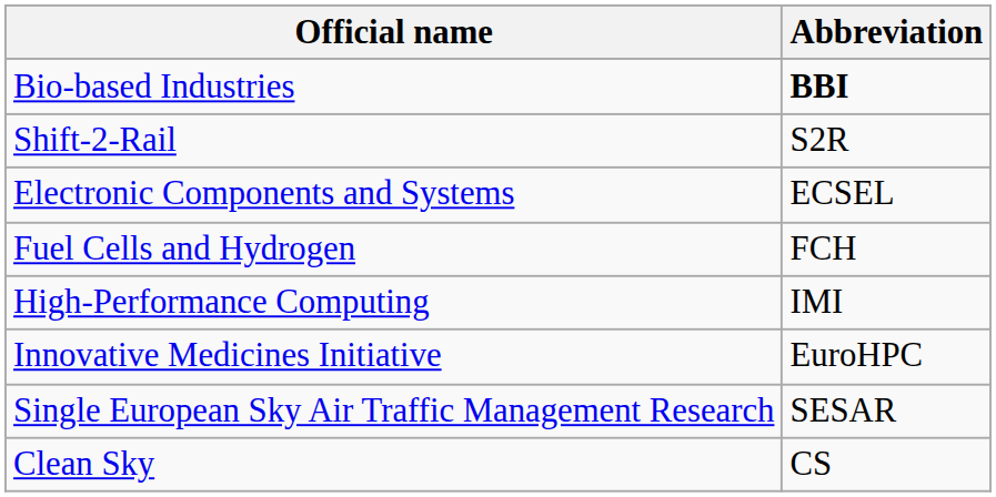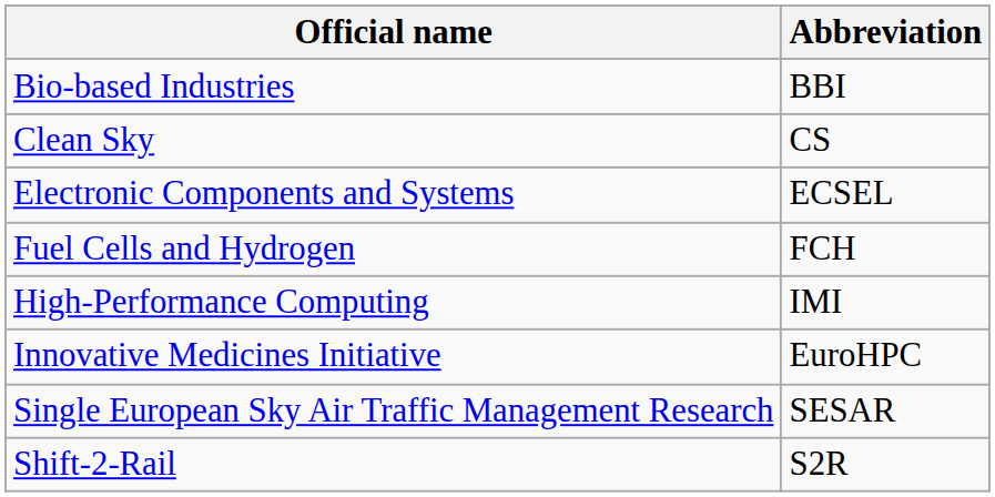Bio-based Industries | Abbreviation: bold -> normal
rows swapped: Clean Sky <-> Shift-2-Rail
